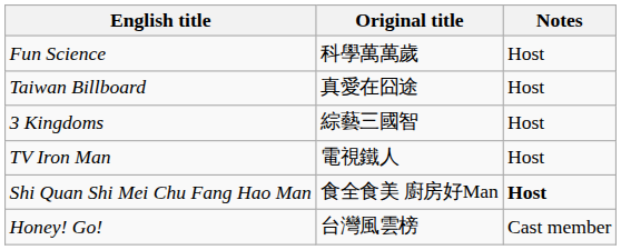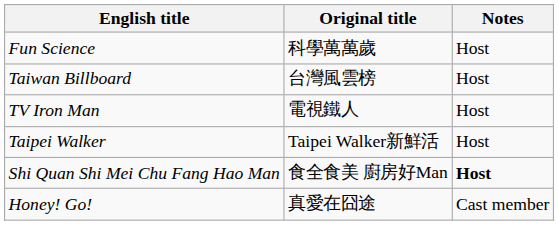Taiwan Billboard | Original title: 真愛在囧途 -> 台灣風雲榜
- row: 3 Kingdoms | 綜藝三國智 | Host
+ row: Taipei Walker | Taipei Walker新鮮活 | Host
Honey! Go! | Original title: 台灣風雲榜 -> 真愛在囧途
